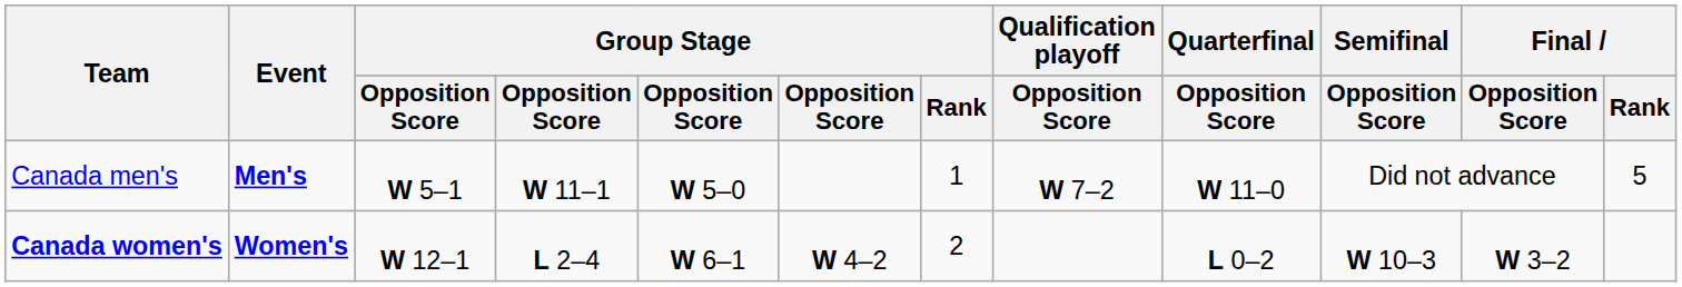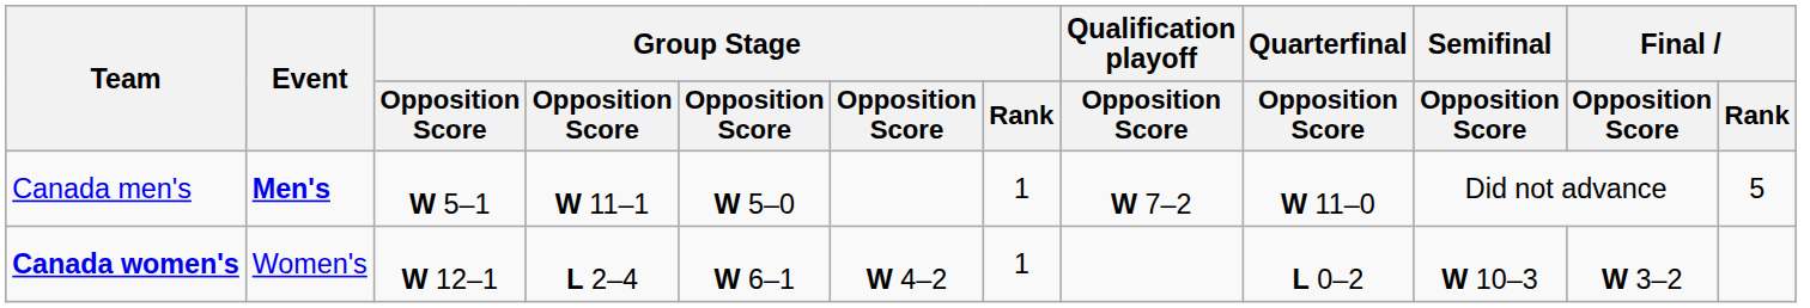Canada women's | Event: bold -> normal
Canada women's | Group Stage / Rank: 2 -> 1
